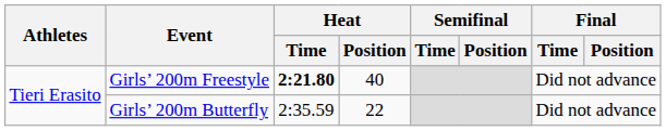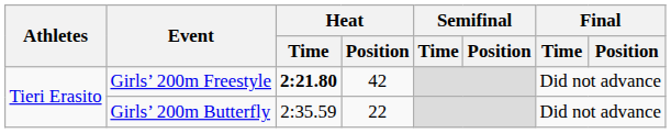Girls’ 200m Freestyle | Heat / Position: 40 -> 42
